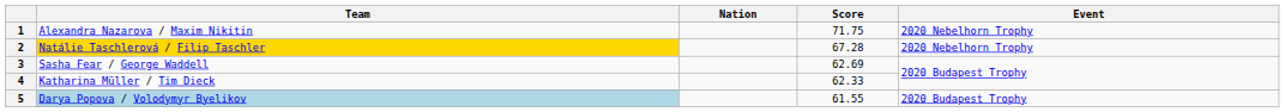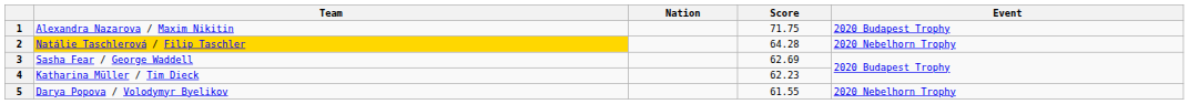1 | Event: 2020 Nebelhorn Trophy -> 2020 Budapest Trophy
2 | Score: 67.28 -> 64.28
4 | Score: 62.33 -> 62.23
5 | Team: lightblue background -> no background
5 | Event: 2020 Budapest Trophy -> 2020 Nebelhorn Trophy
